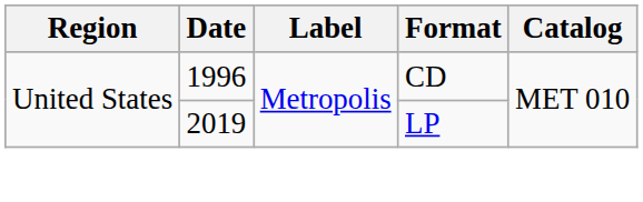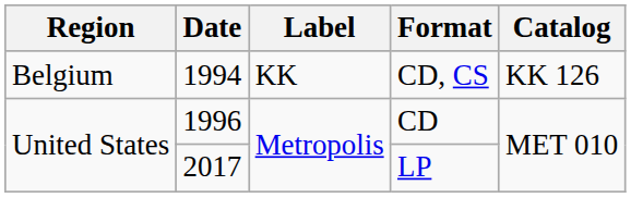+ row: Belgium | 1994 | KK | CD, CS | KK 126
LP | Date: 2019 -> 2017
